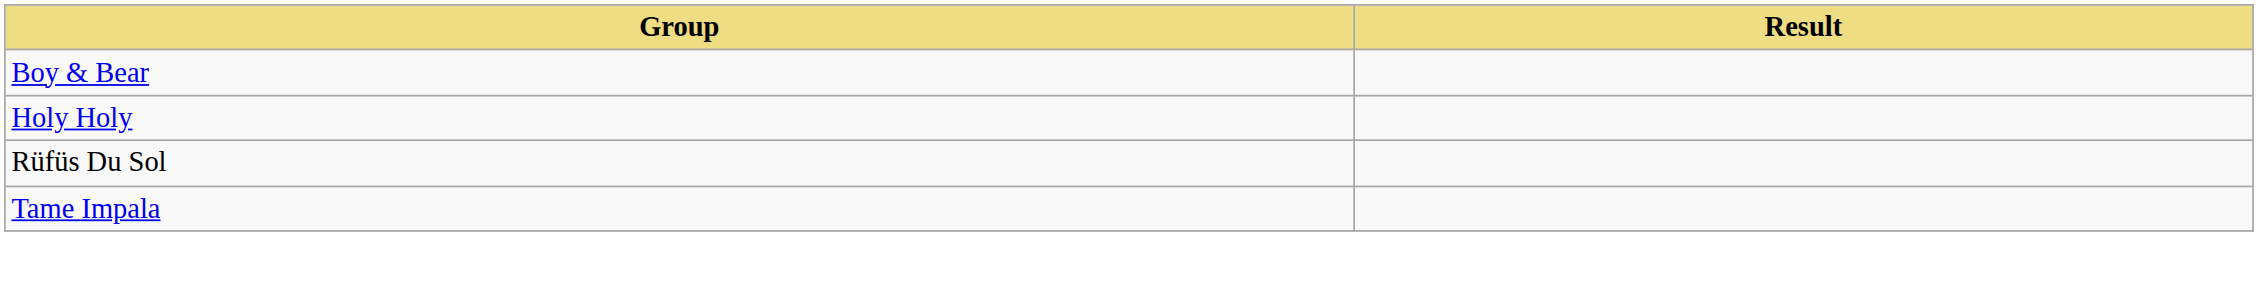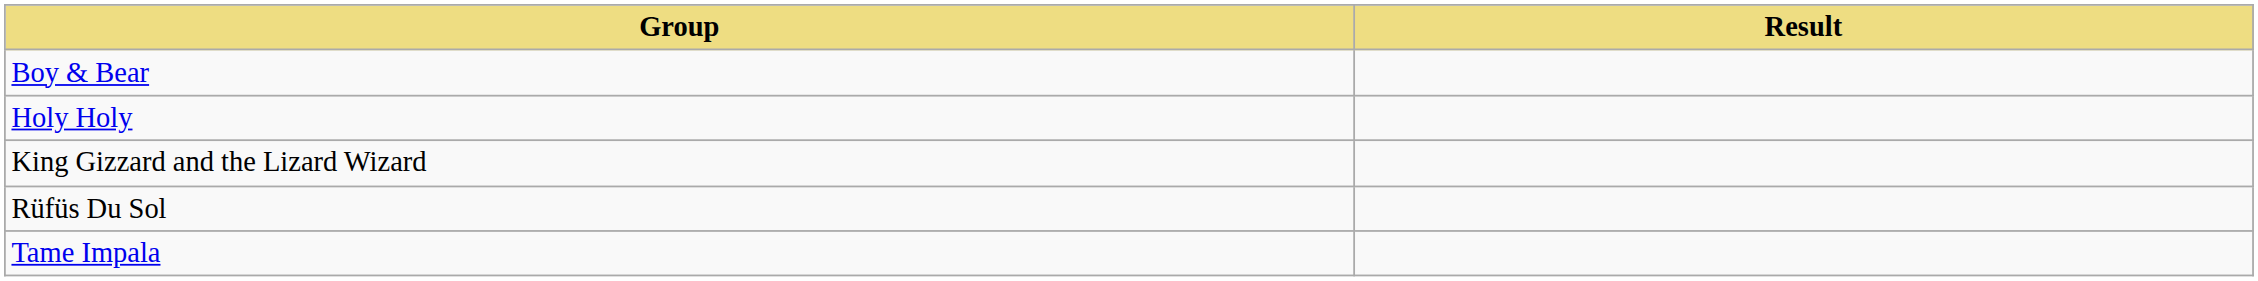+ row: King Gizzard and the Lizard Wizard
